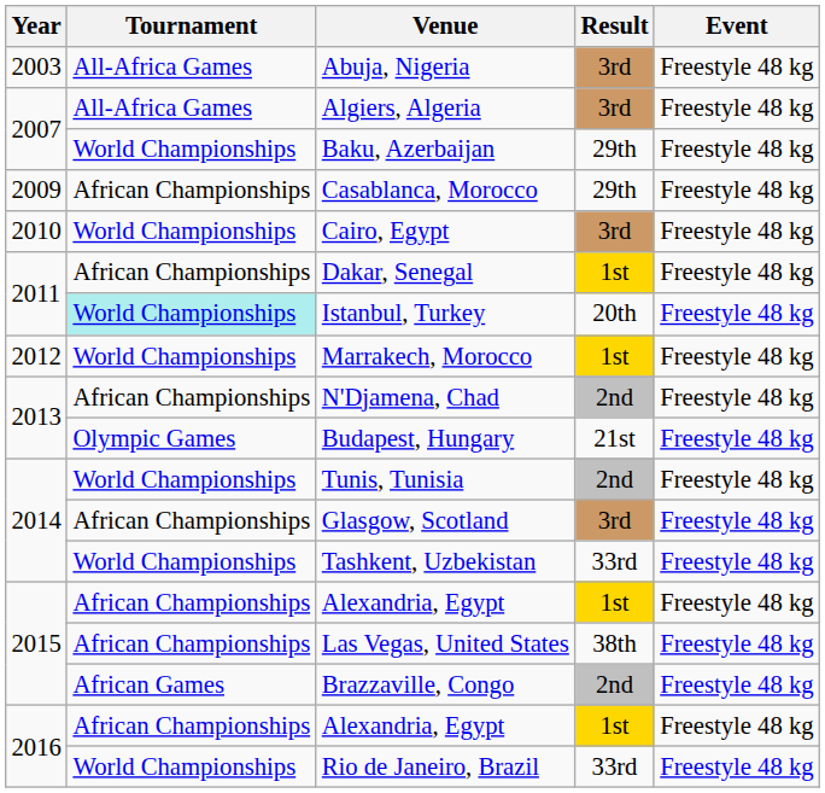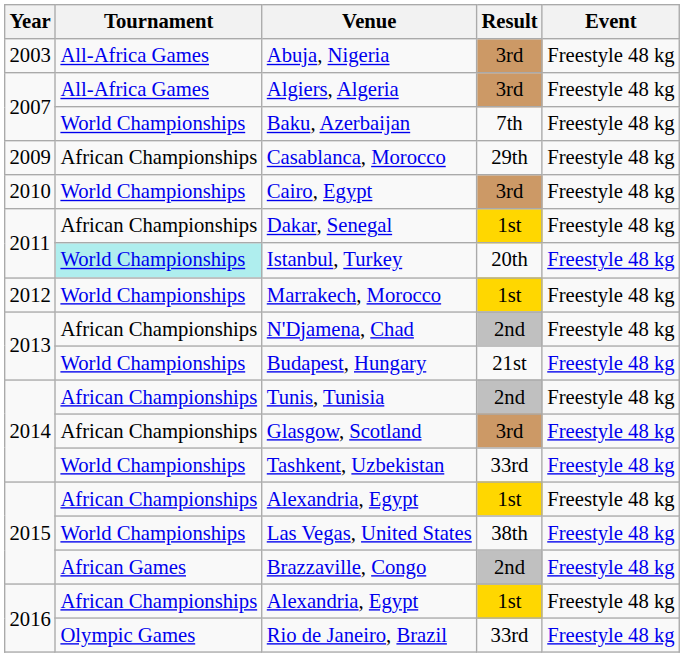Baku, Azerbaijan | Result: 29th -> 7th
Budapest, Hungary | Tournament: Olympic Games -> World Championships
Tunis, Tunisia | Tournament: World Championships -> African Championships
Las Vegas, United States | Tournament: African Championships -> World Championships
Rio de Janeiro, Brazil | Tournament: World Championships -> Olympic Games
